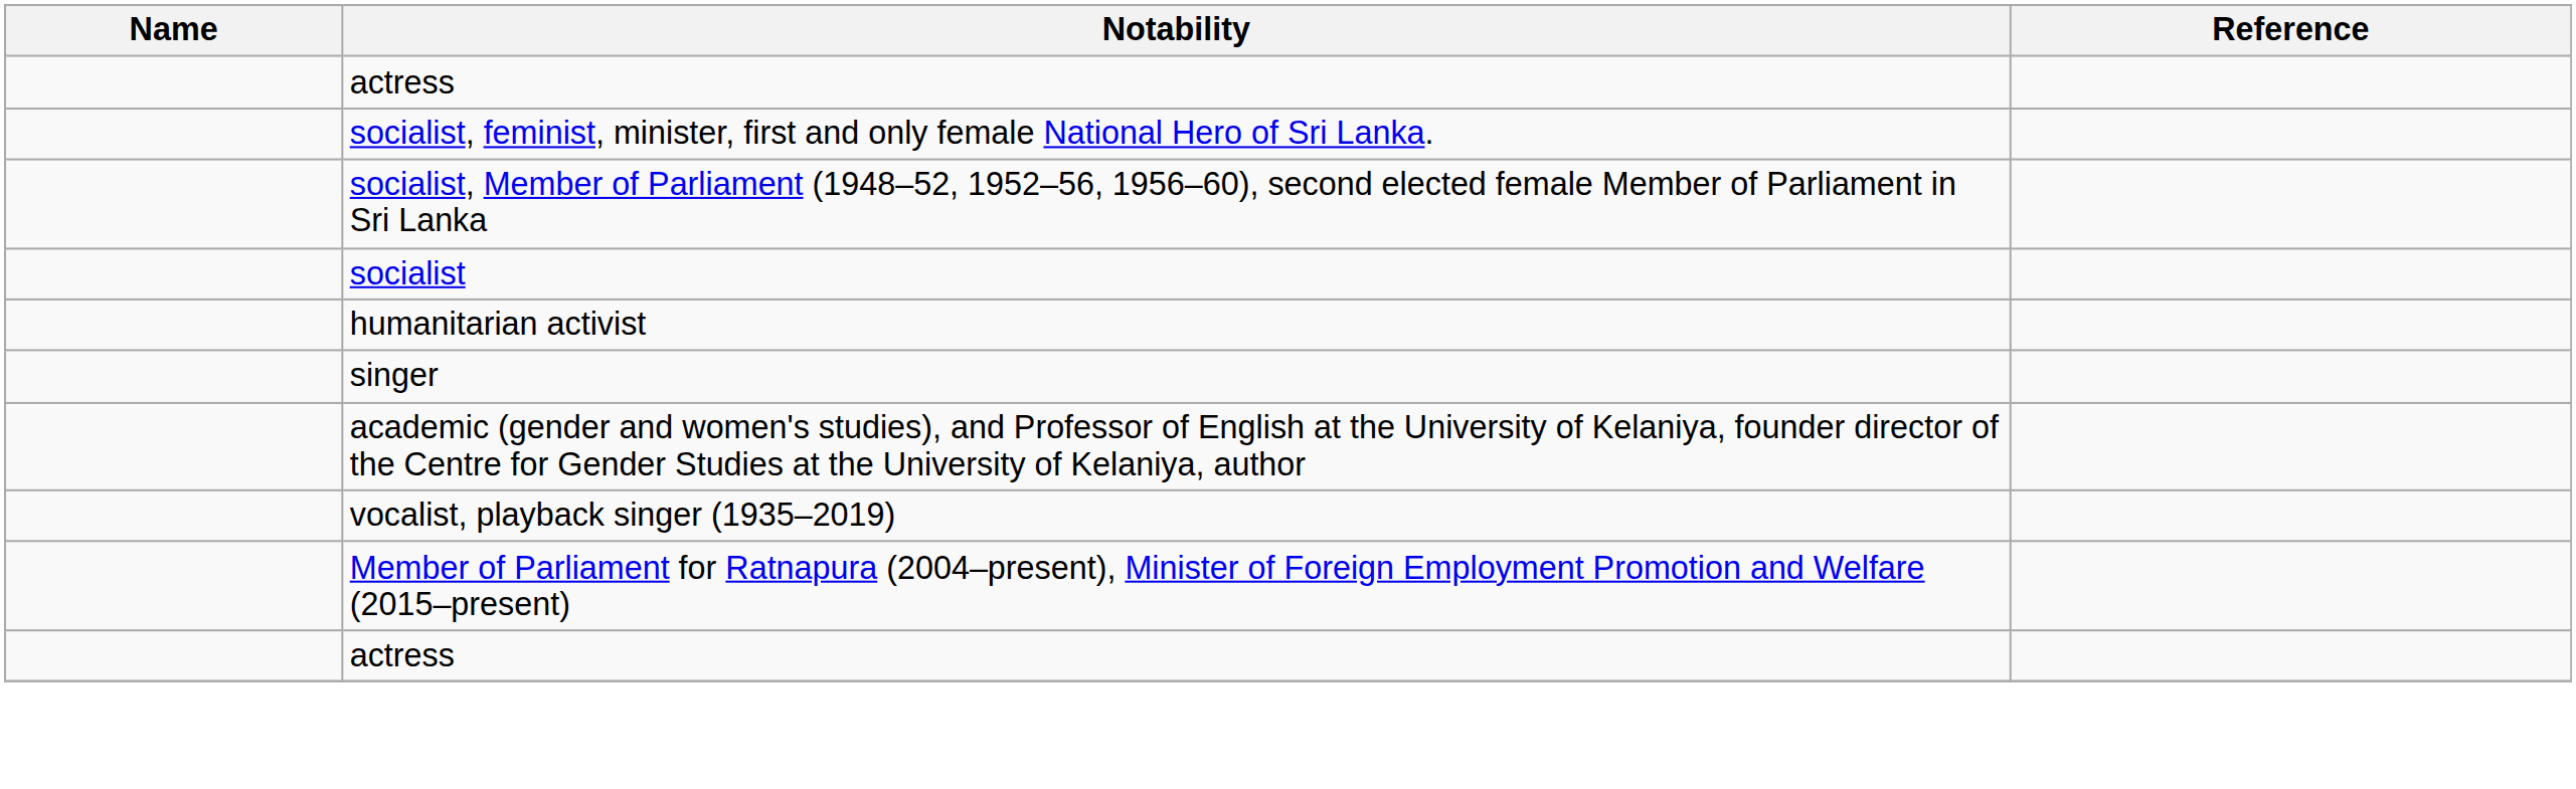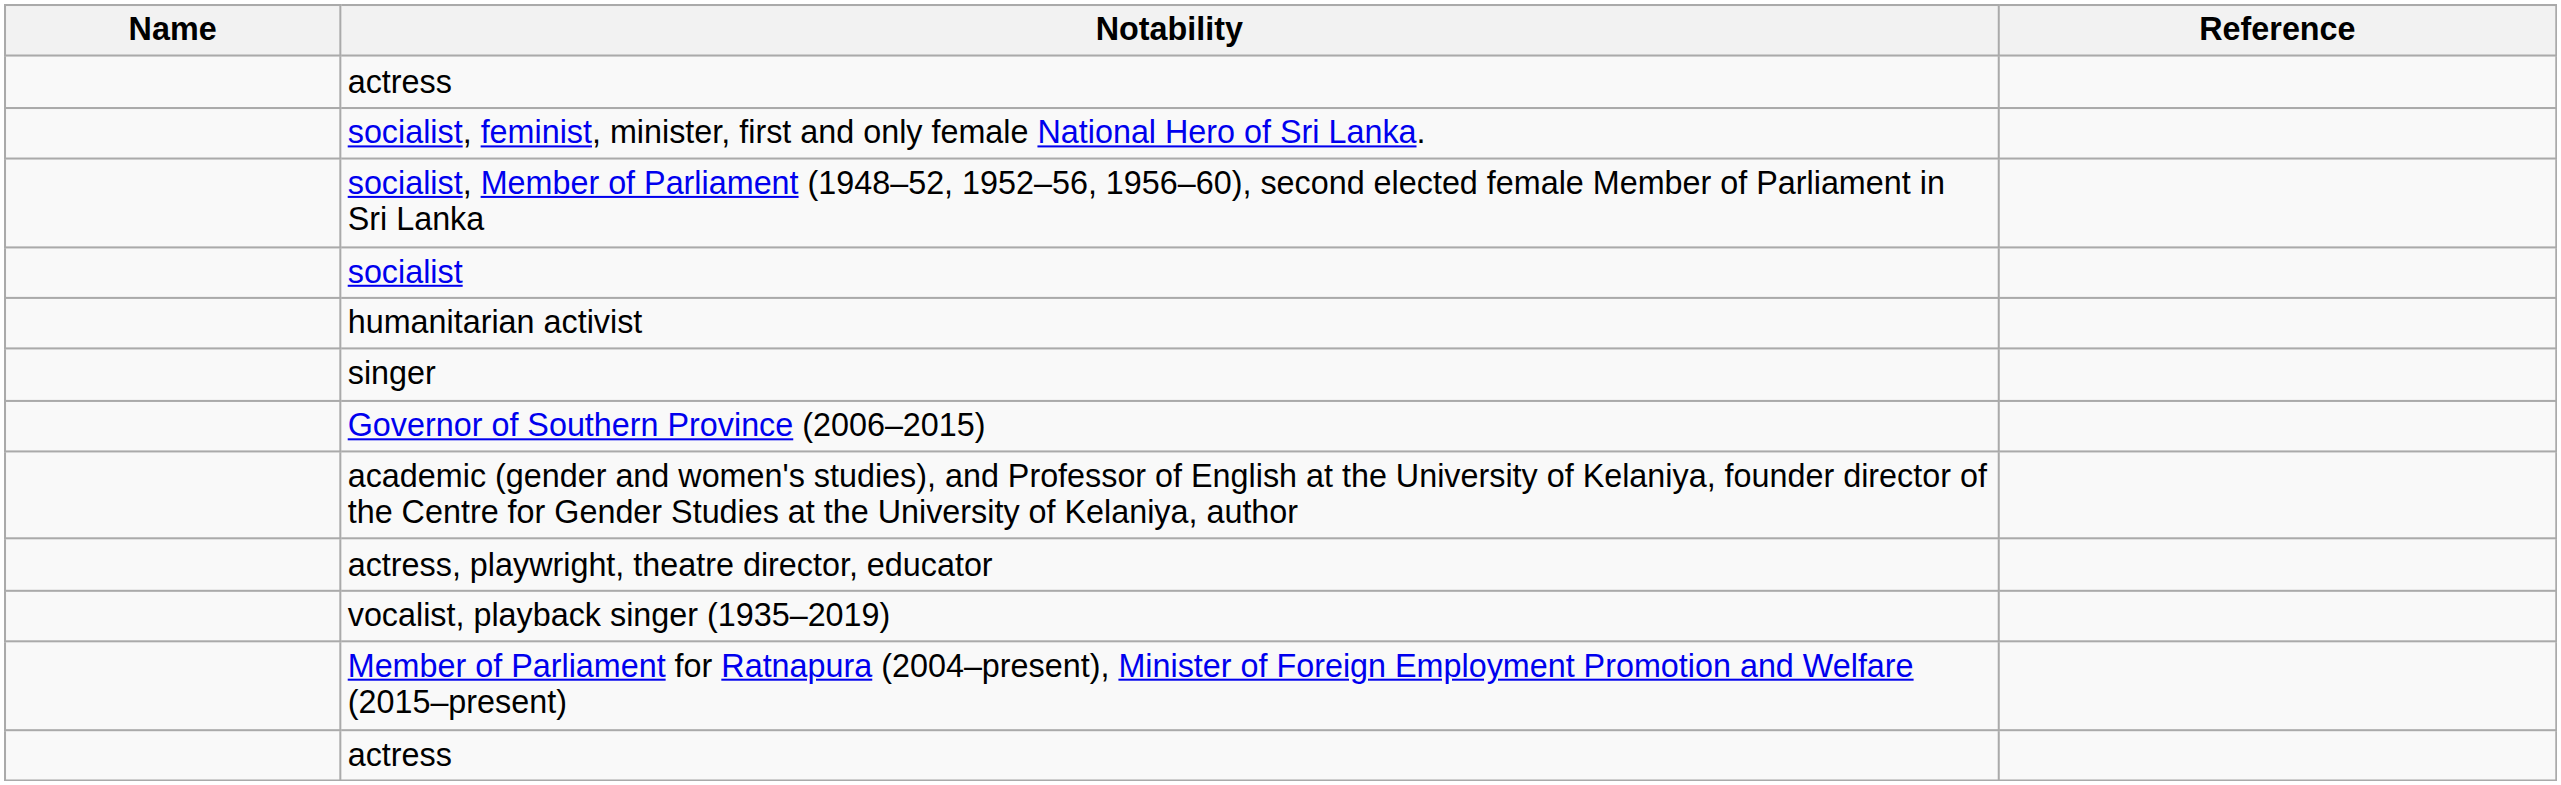+ row: Governor of Southern Province (2006–2015)
+ row: actress, playwright, theatre director, educator
